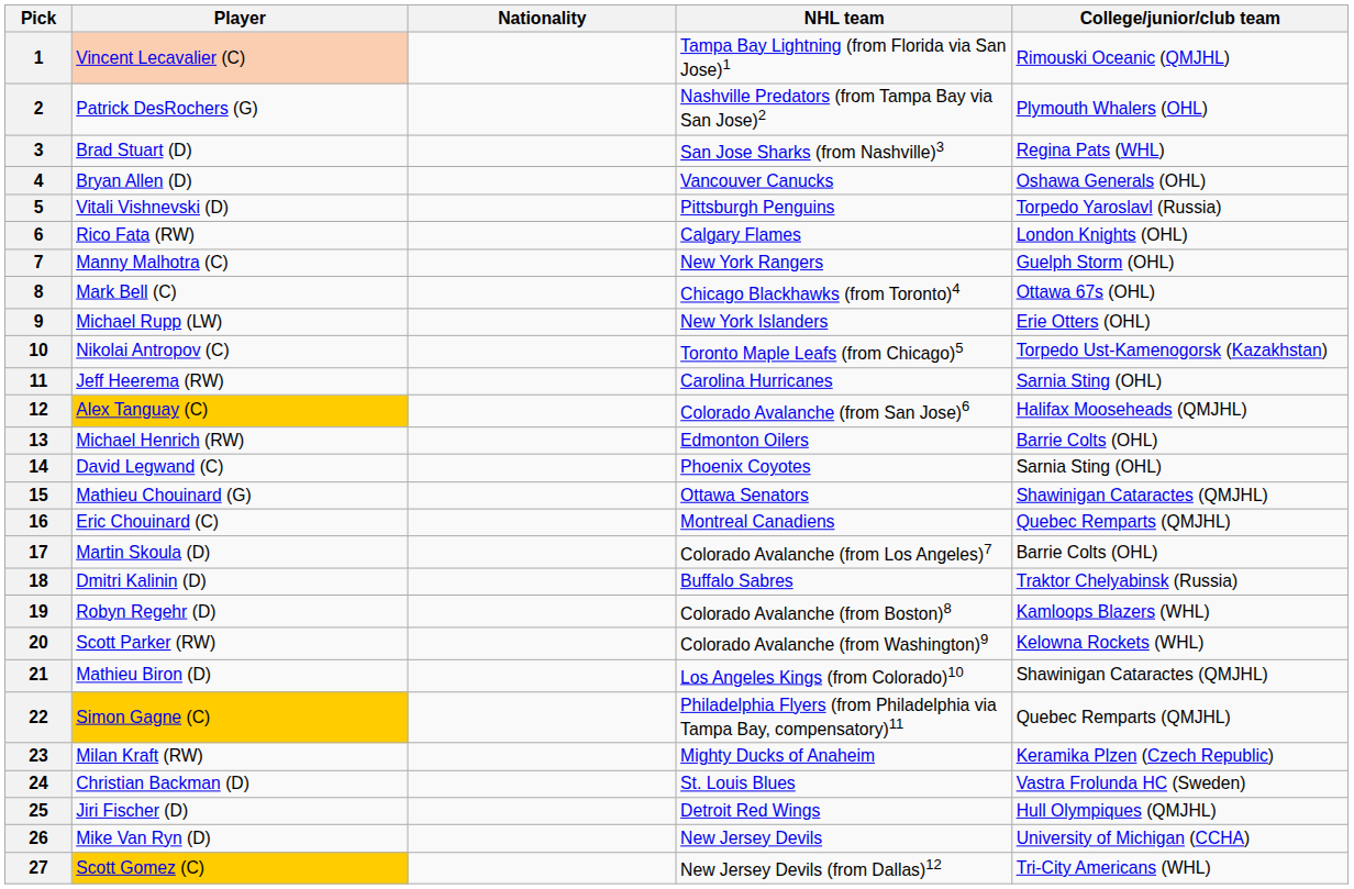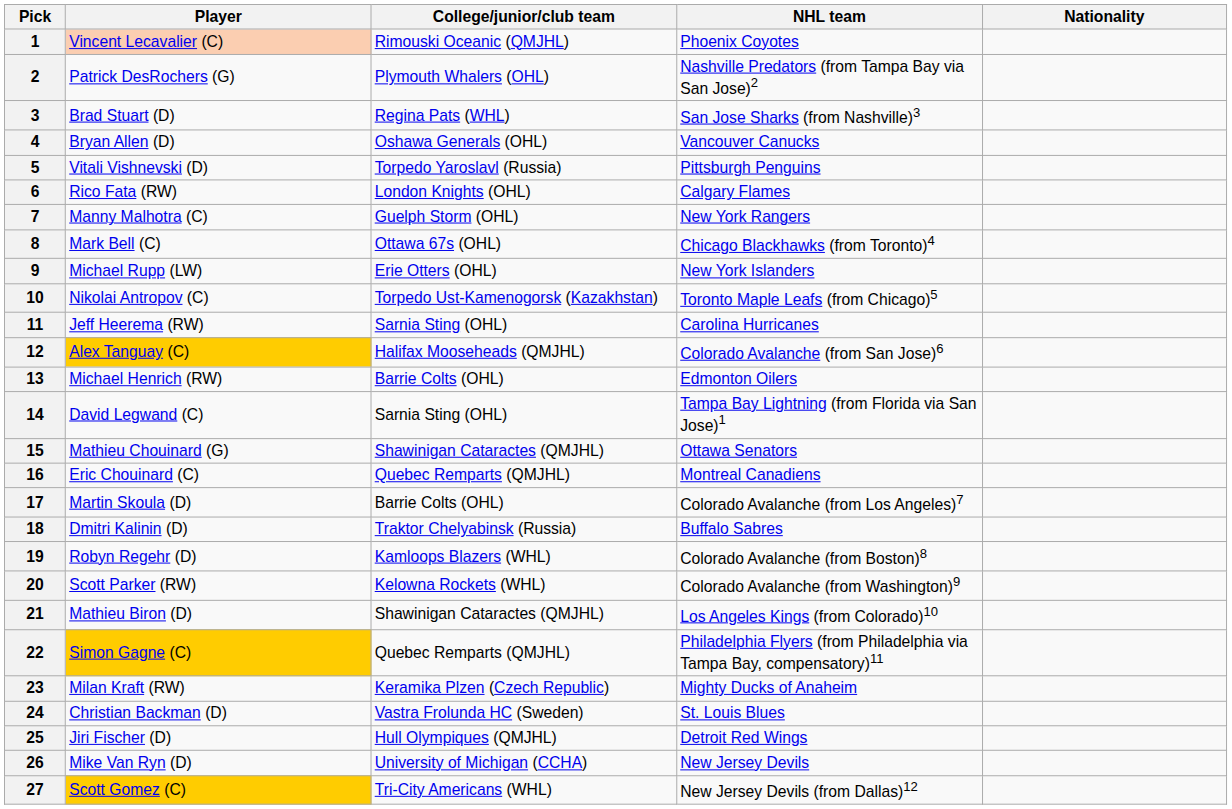columns swapped: Nationality <-> College/junior/club team
1 | NHL team: Tampa Bay Lightning (from Florida via San Jose)1 -> Phoenix Coyotes
14 | NHL team: Phoenix Coyotes -> Tampa Bay Lightning (from Florida via San Jose)1
